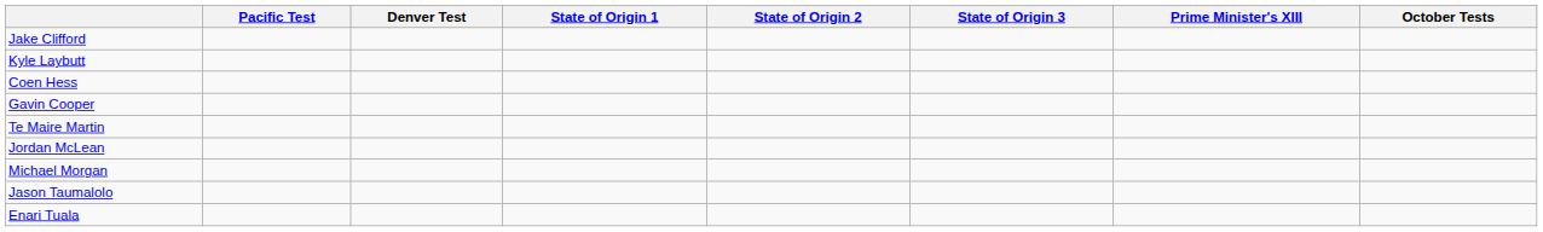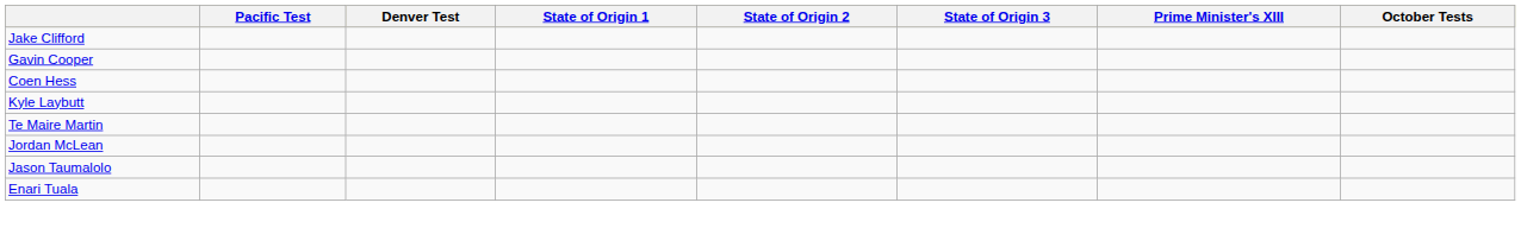rows swapped: Gavin Cooper <-> Kyle Laybutt
- row: Michael Morgan
